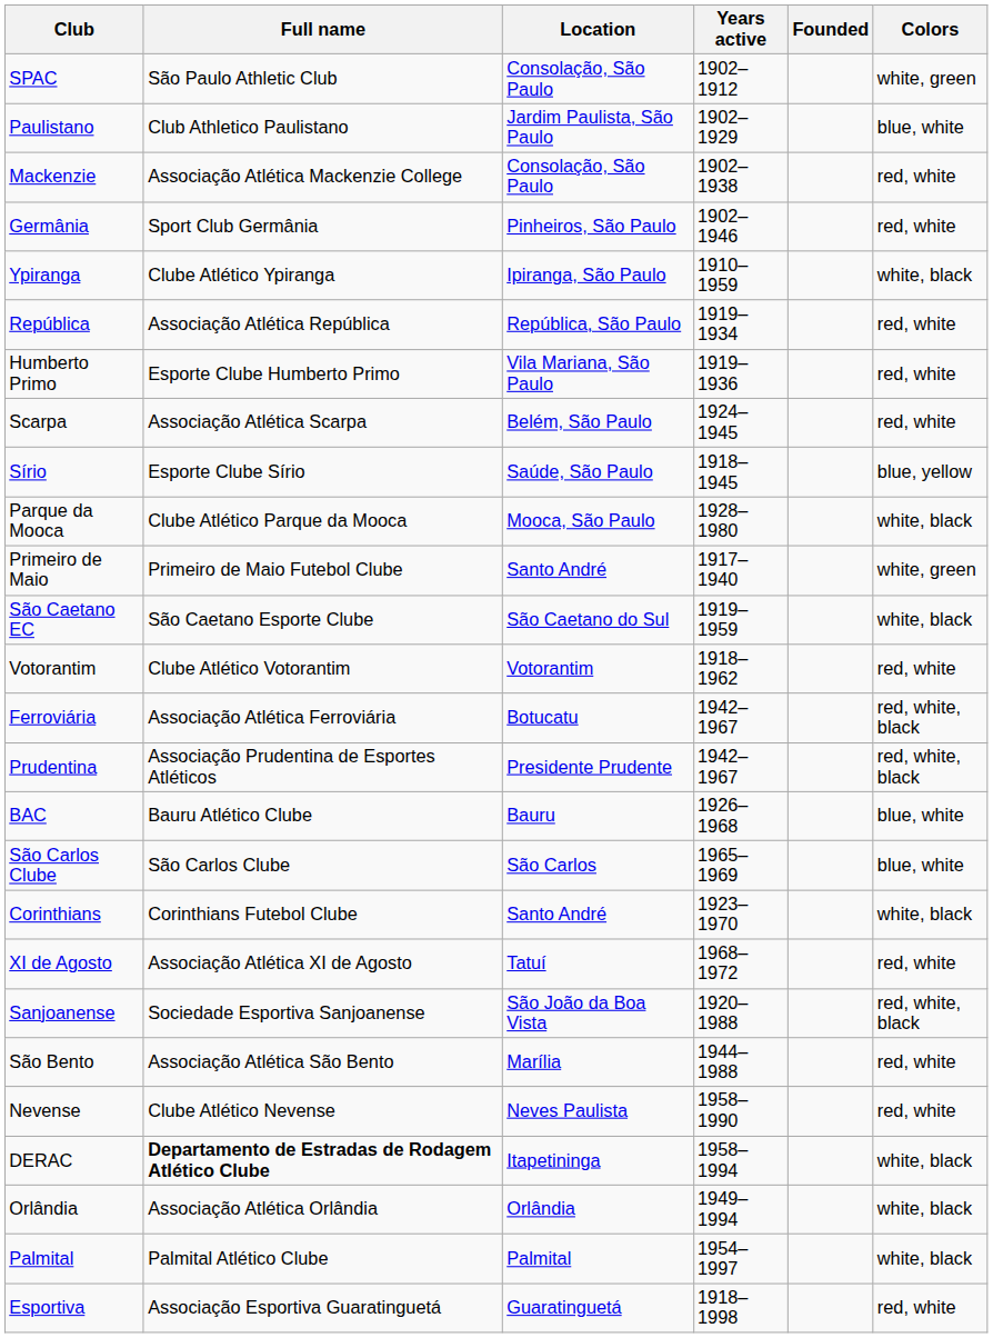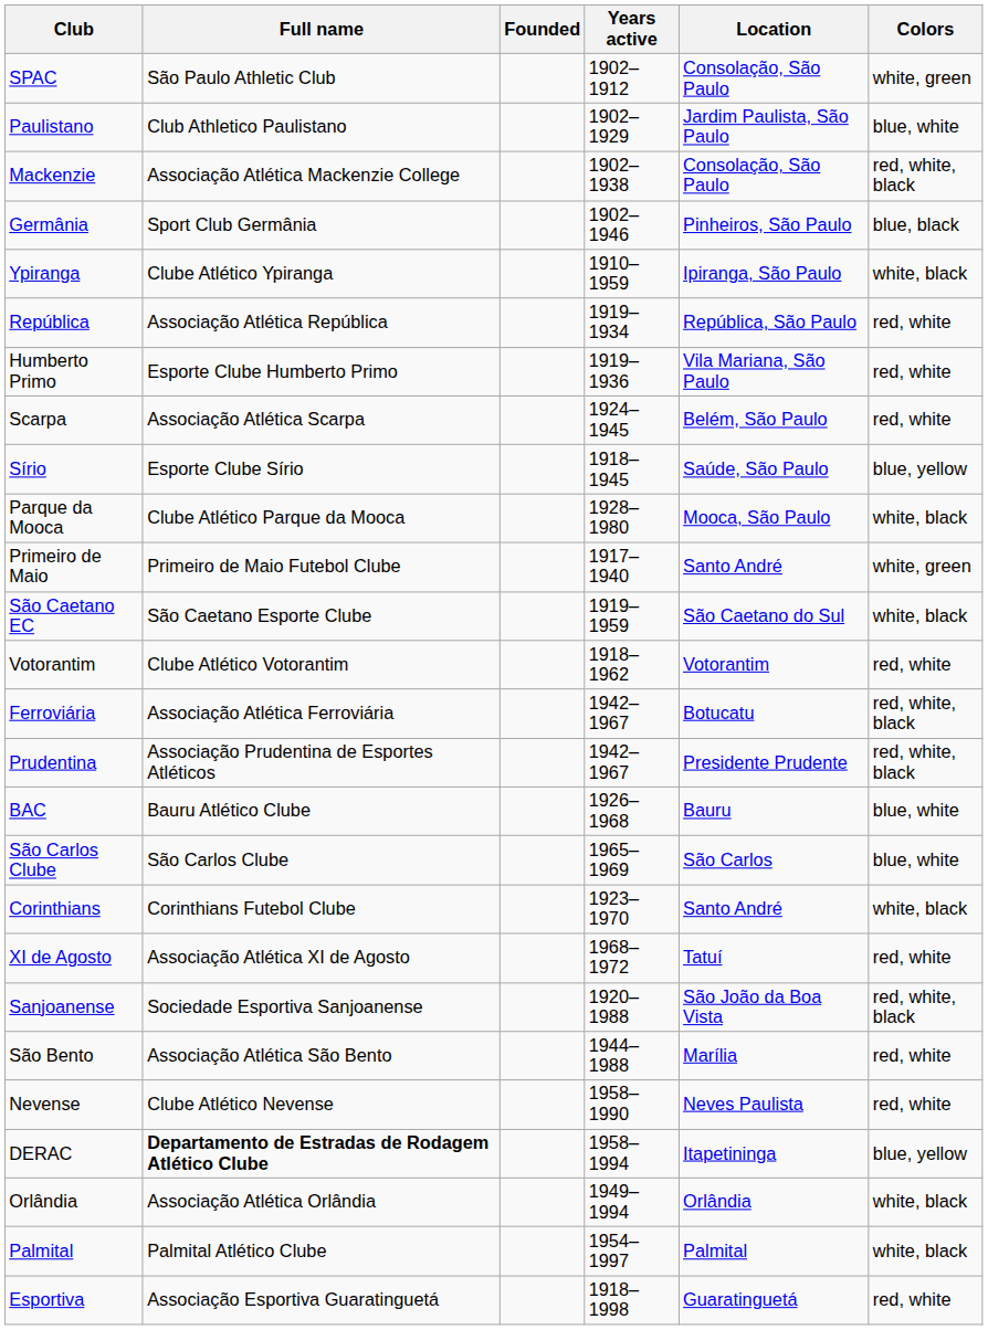columns swapped: Founded <-> Location
Mackenzie | Colors: red, white -> red, white, black
Germânia | Colors: red, white -> blue, black
DERAC | Colors: white, black -> blue, yellow
